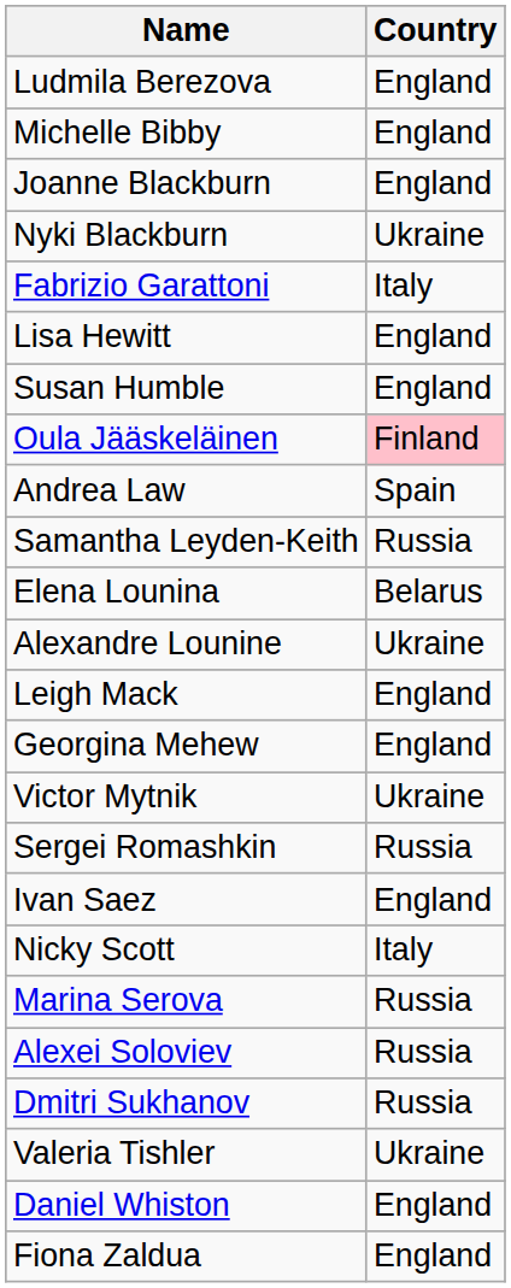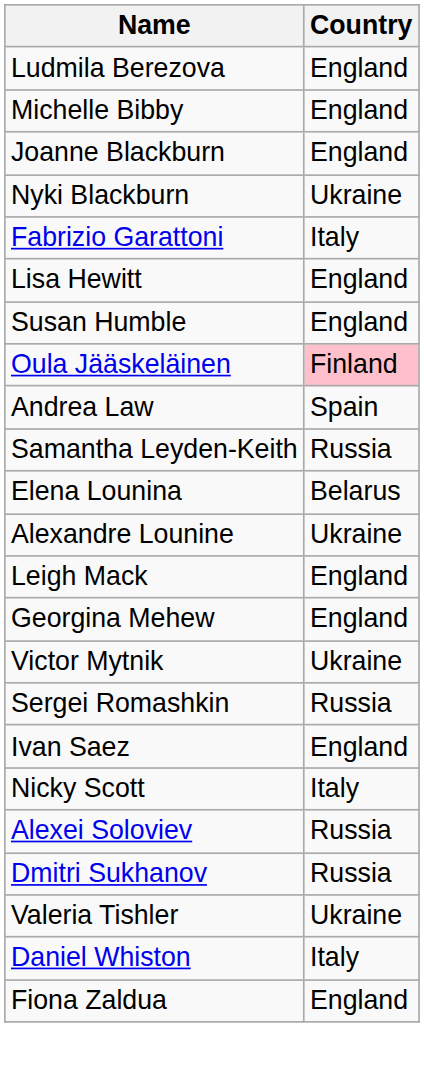- row: Marina Serova | Russia
Daniel Whiston | Country: England -> Italy
